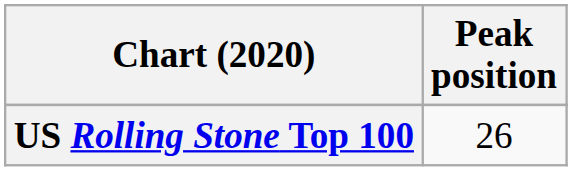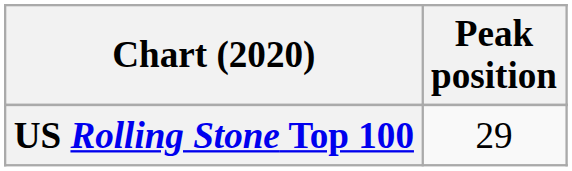US Rolling Stone Top 100 | Peak position: 26 -> 29
